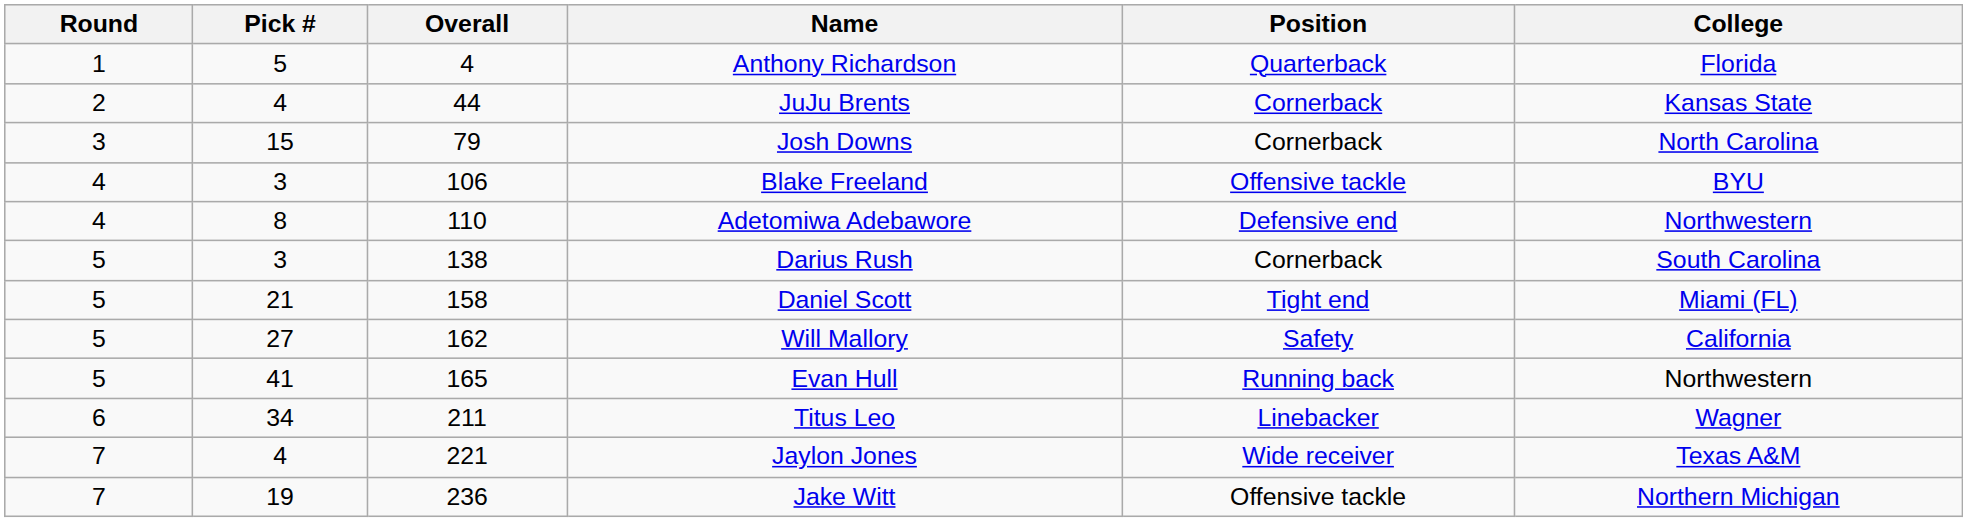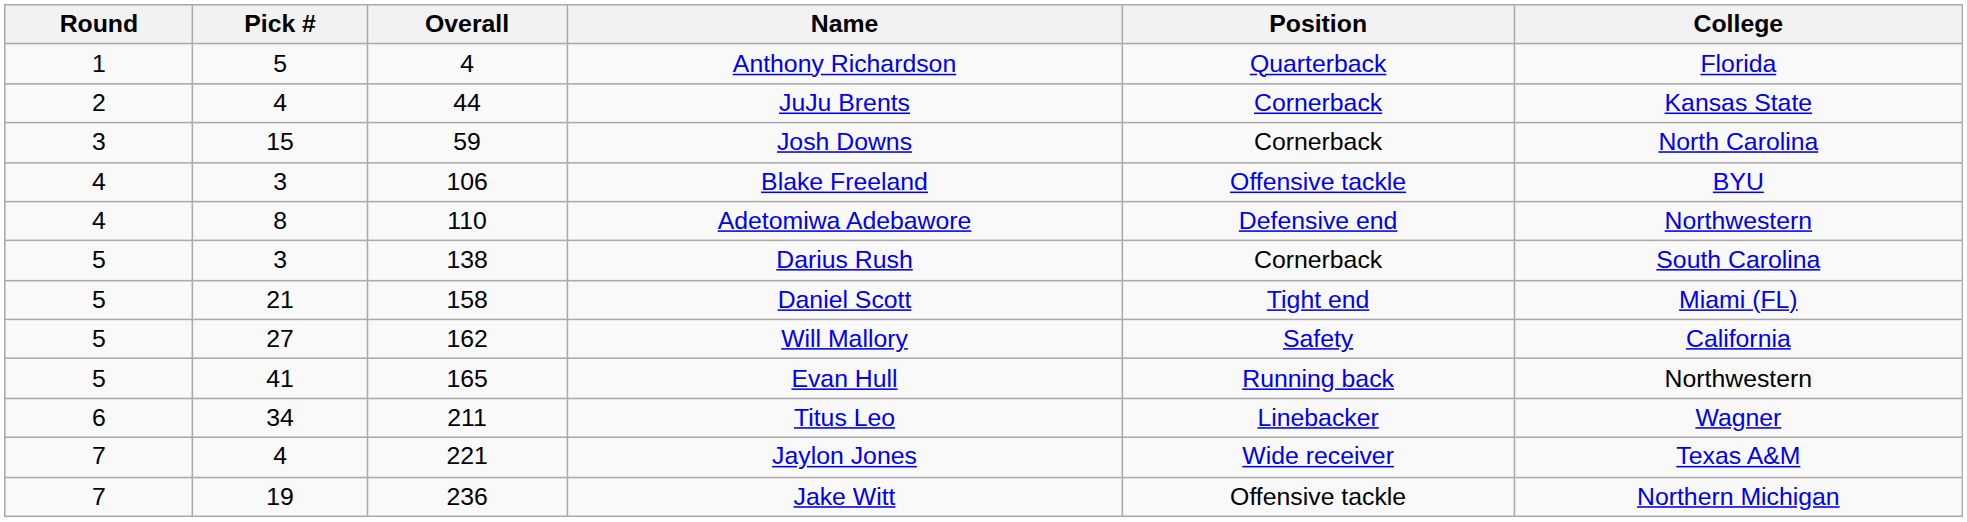Josh Downs | Overall: 79 -> 59
